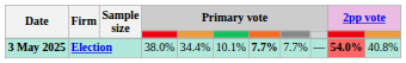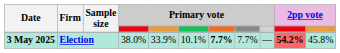3 May 2025 | column 5: 34.4% -> 33.9%
3 May 2025 | column 10: 54.0% -> 54.2%
3 May 2025 | column 11: 40.8% -> 45.8%
